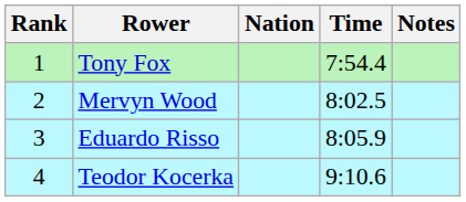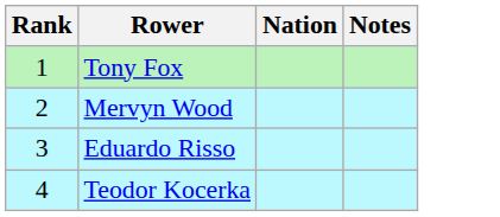- column: Time | 7:54.4 | 8:02.5 | 8:05.9 | 9:10.6
